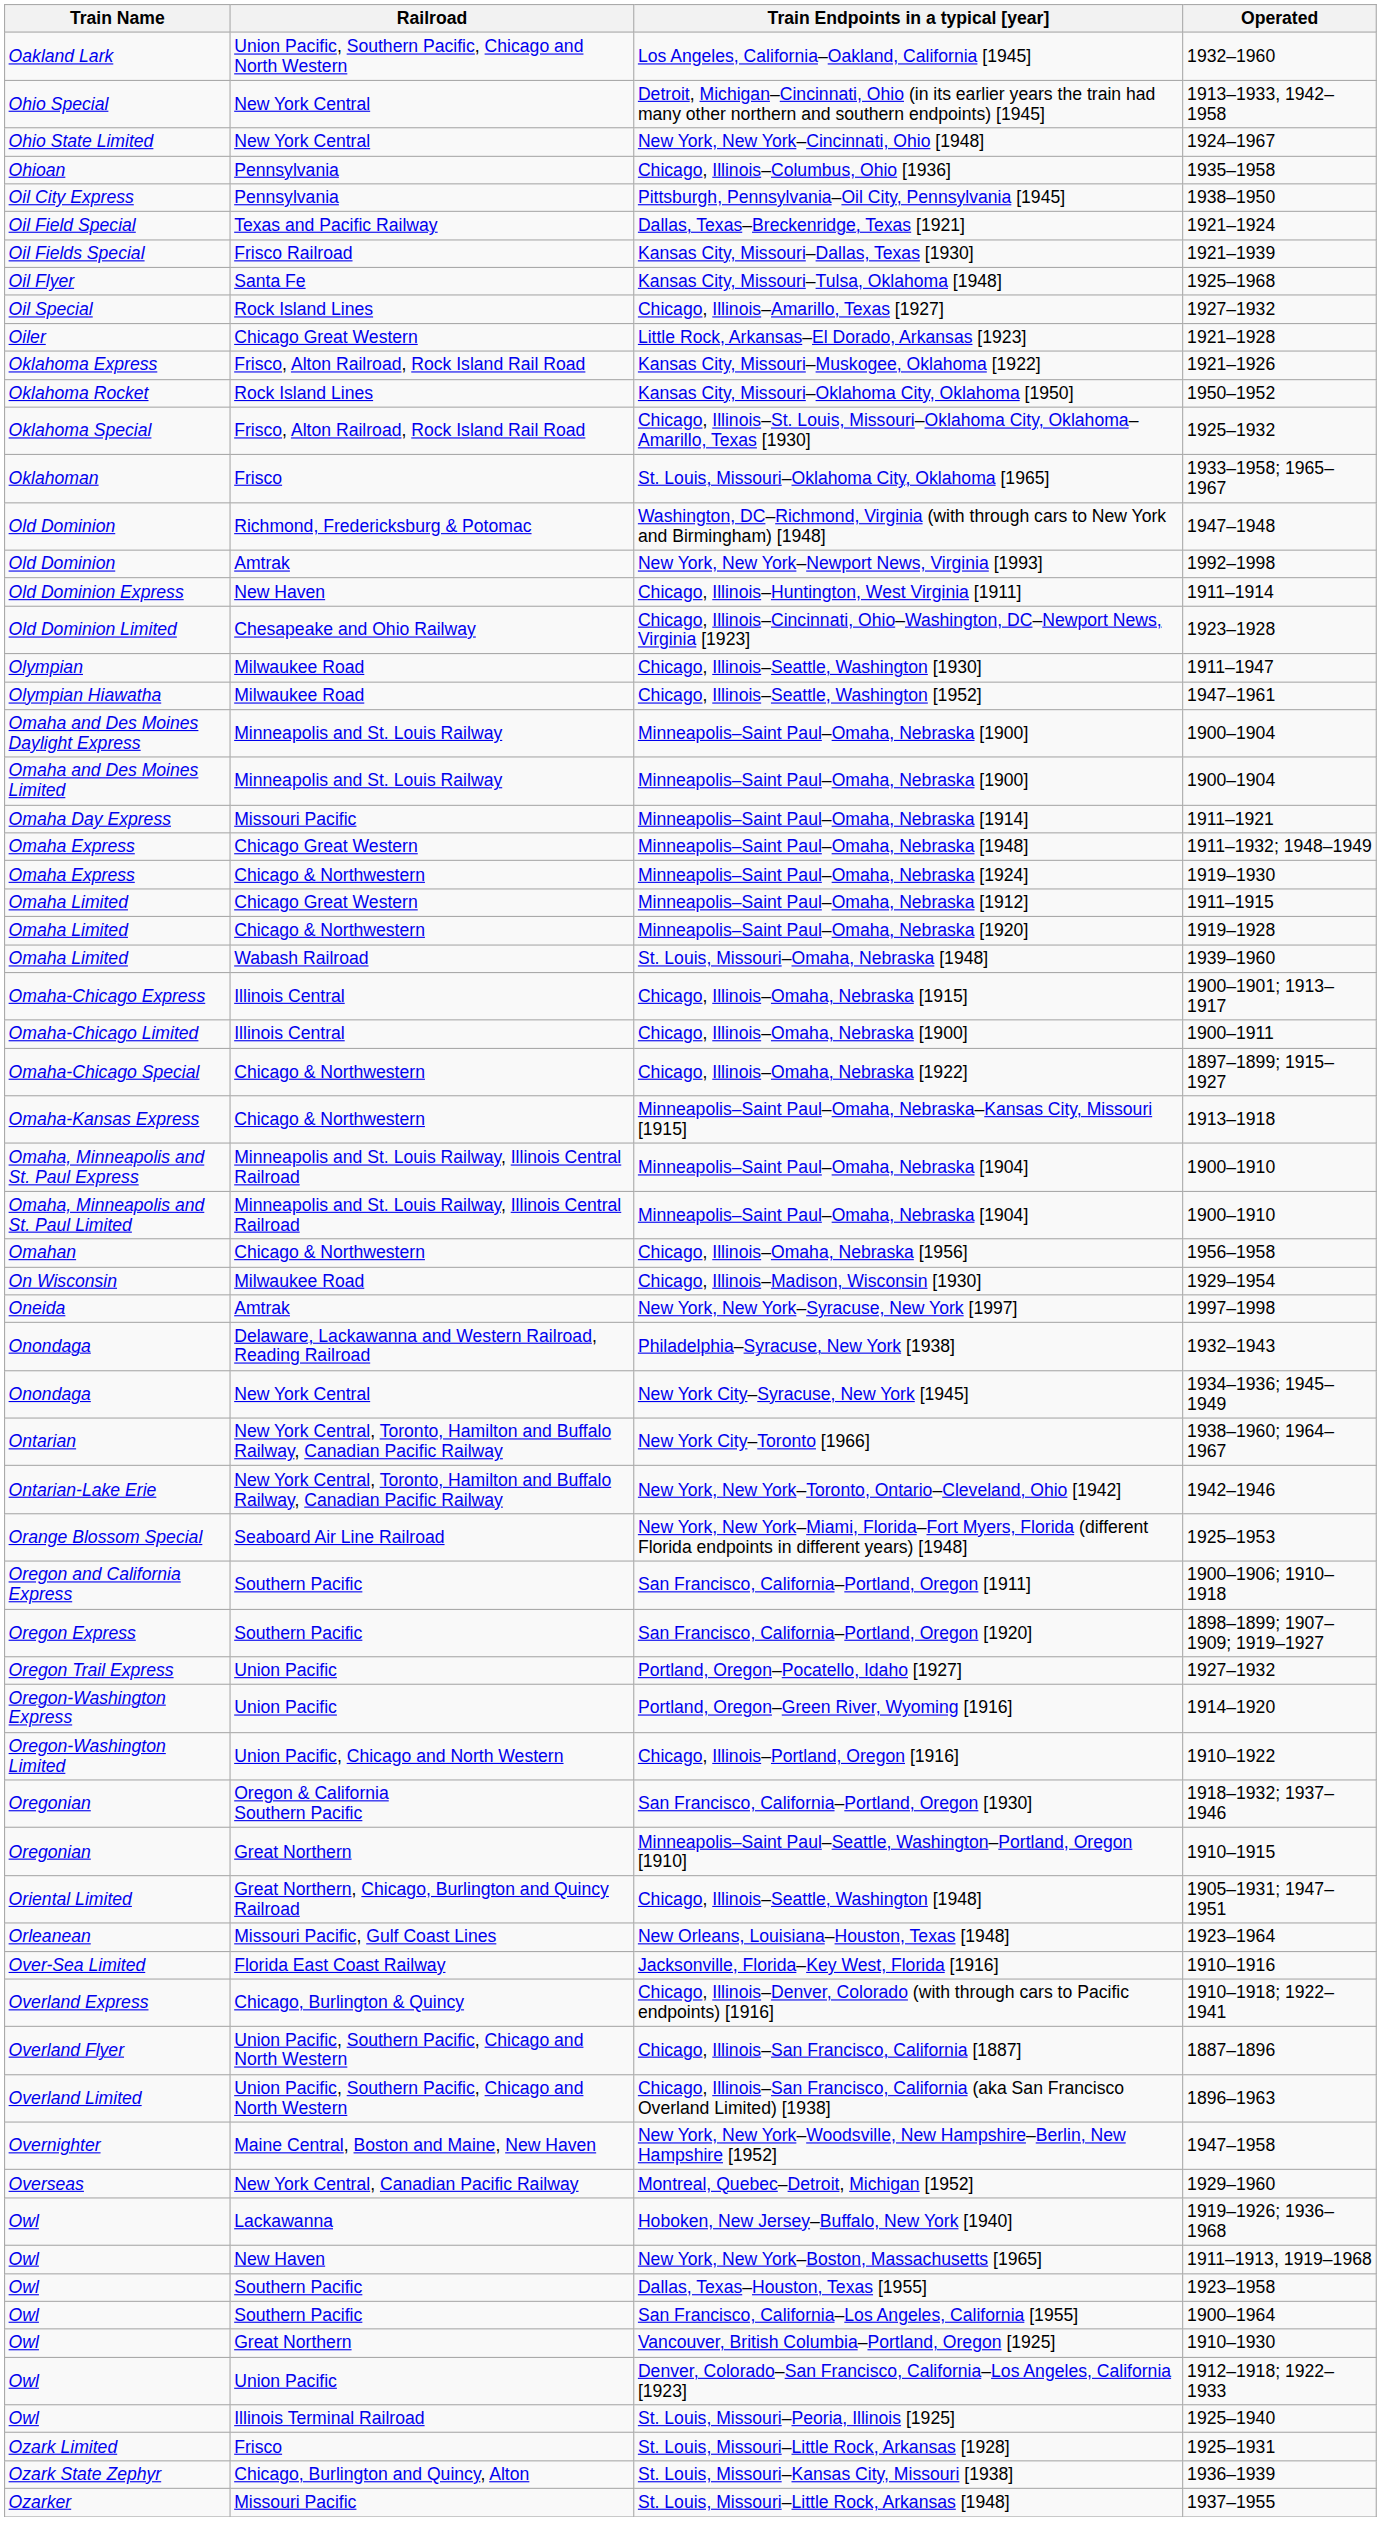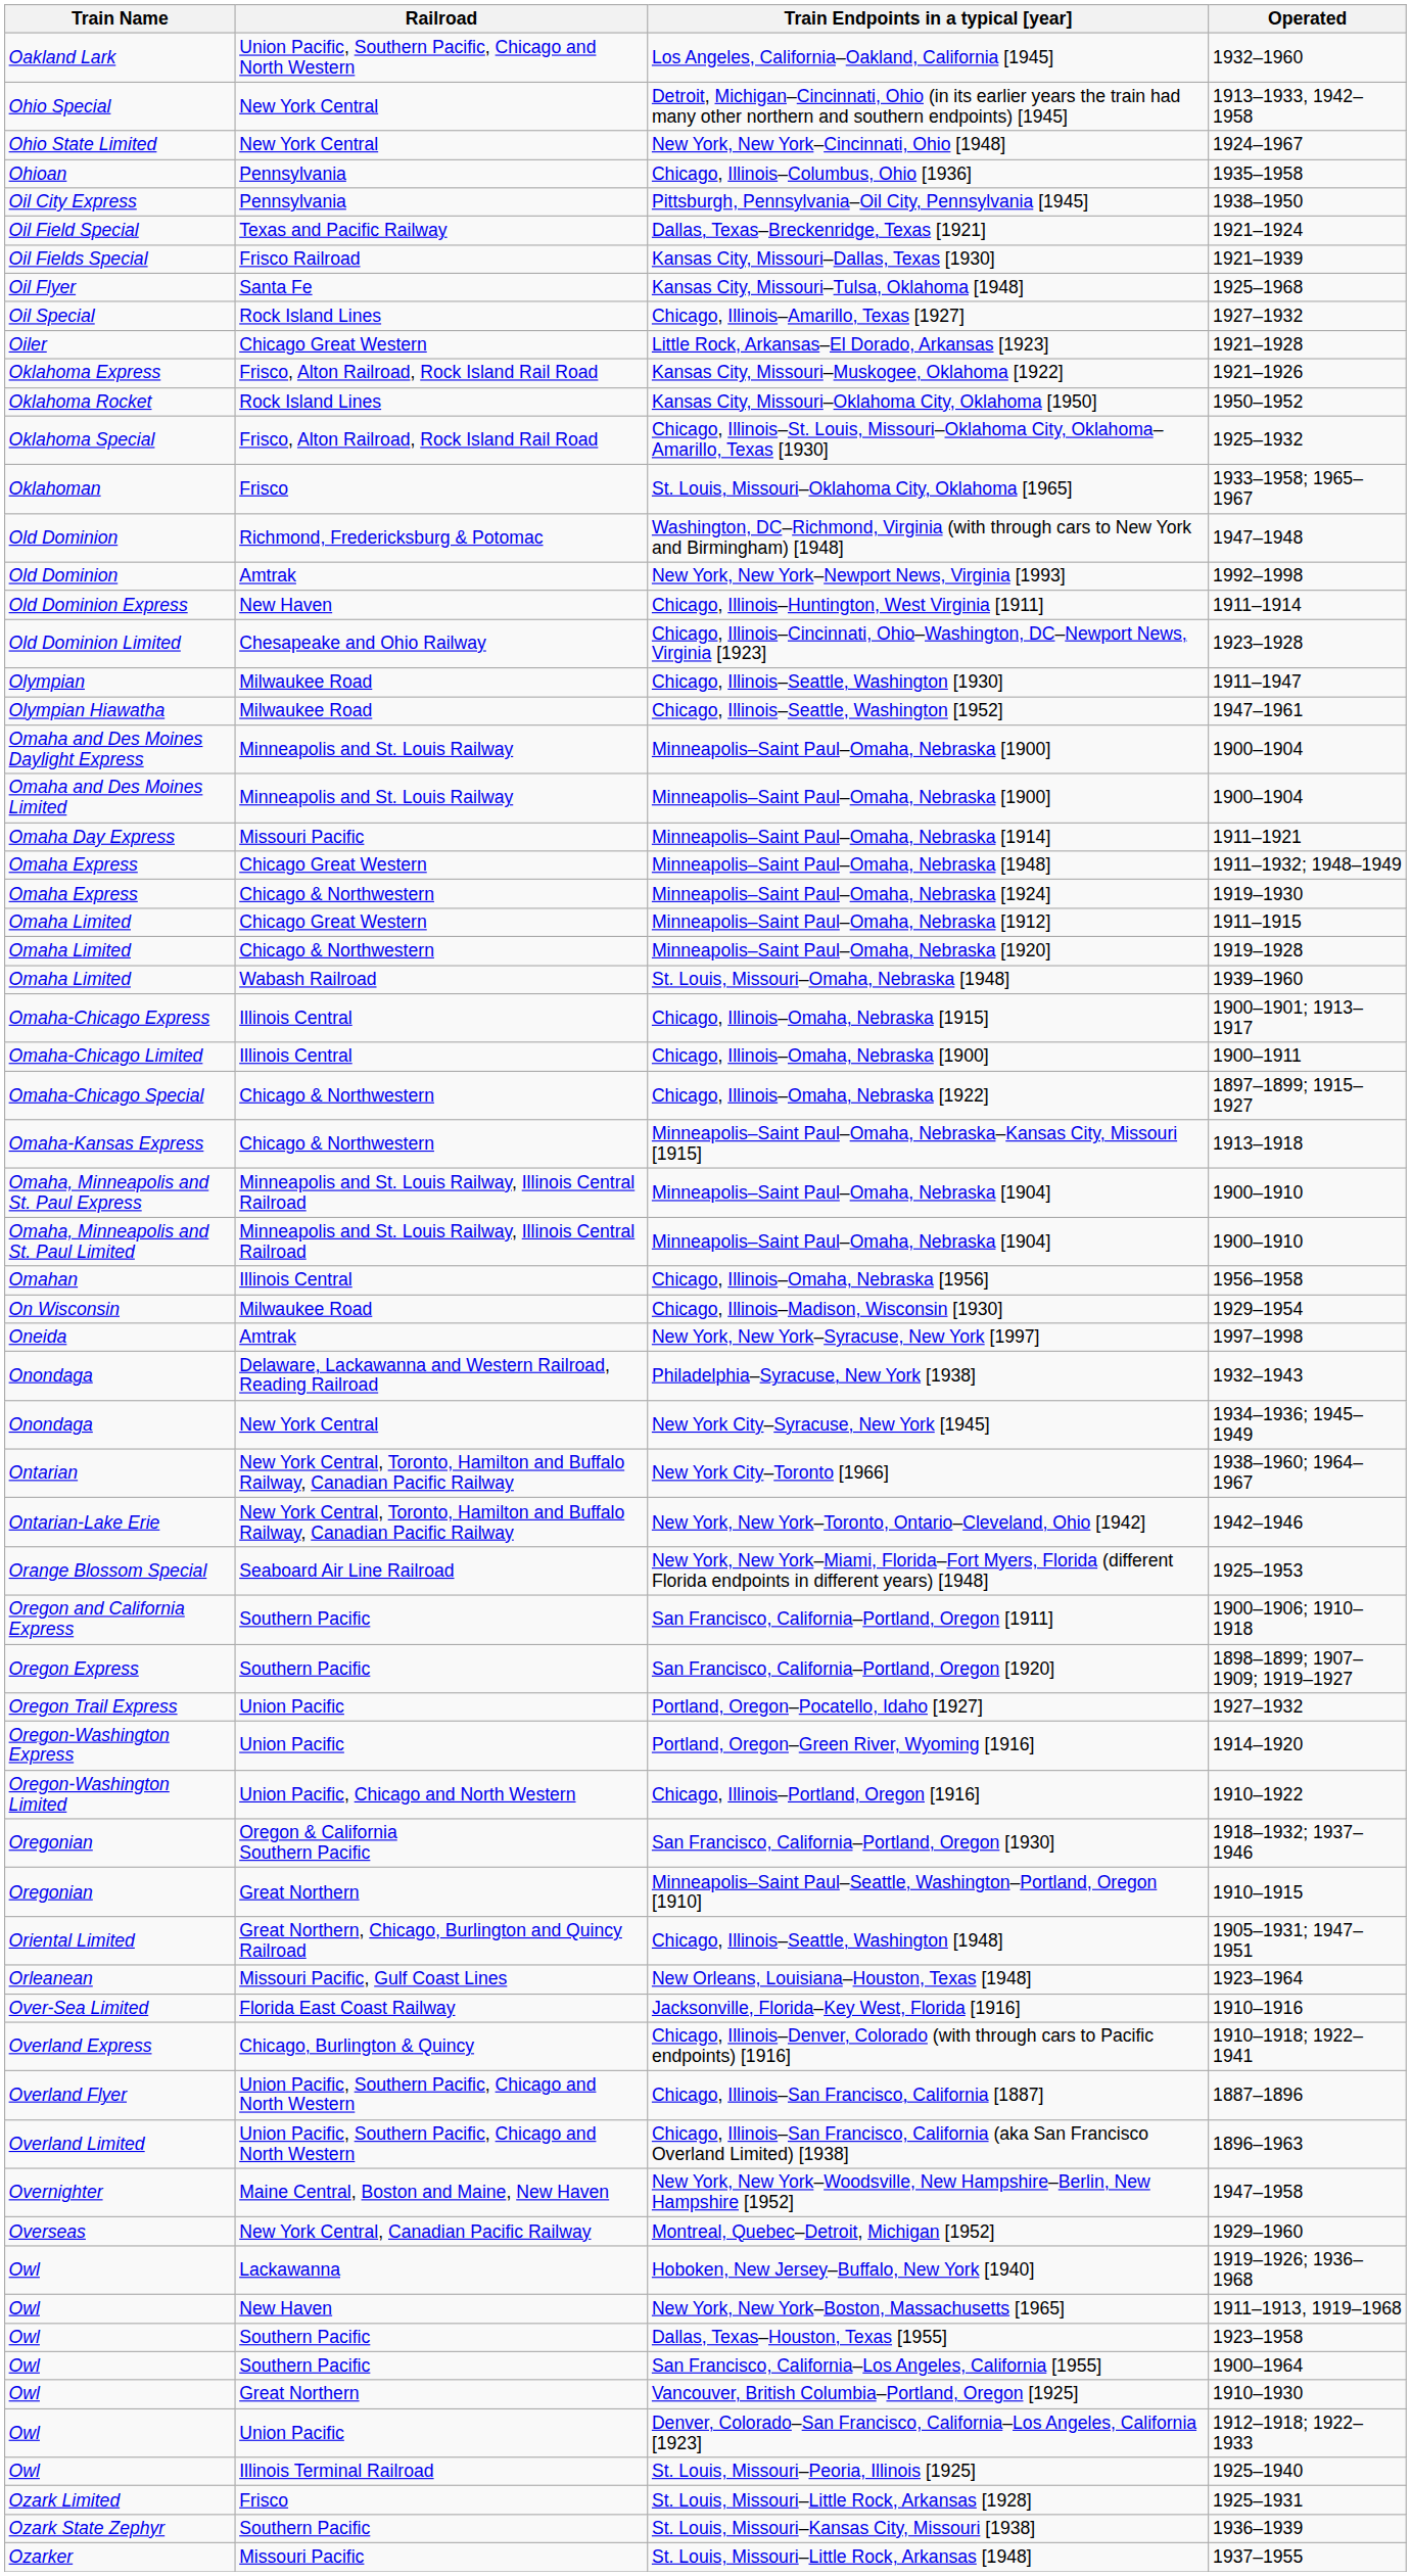Chicago, Illinois–Omaha, Nebraska [1956] | Railroad: Chicago & Northwestern -> Illinois Central
St. Louis, Missouri–Kansas City, Missouri [1938] | Railroad: Chicago, Burlington and Quincy, Alton -> Southern Pacific
